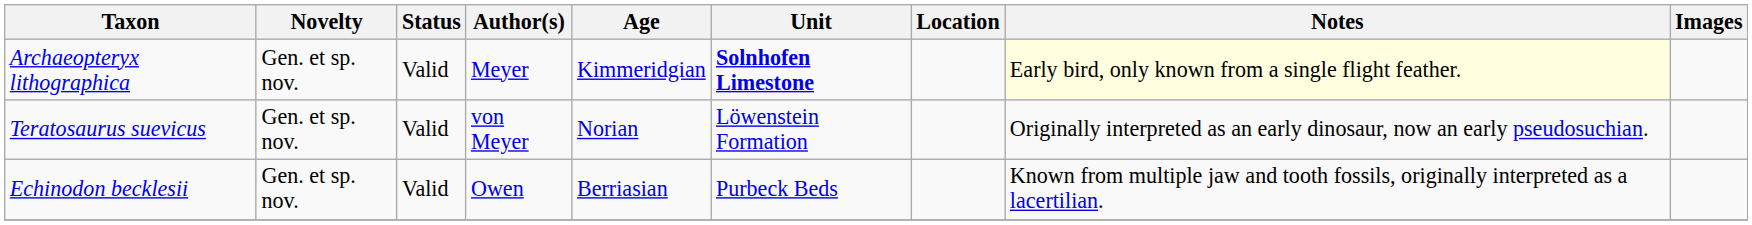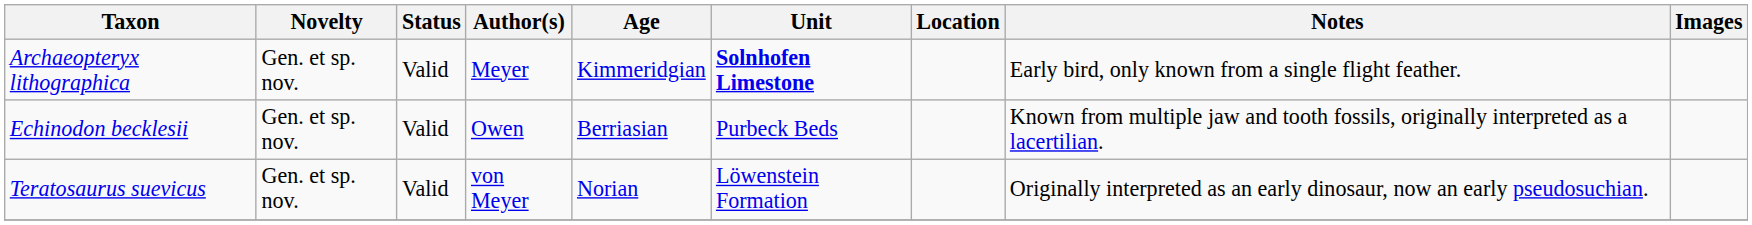Archaeopteryx lithographica | Notes: lightyellow background -> no background
rows swapped: Echinodon becklesii <-> Teratosaurus suevicus
